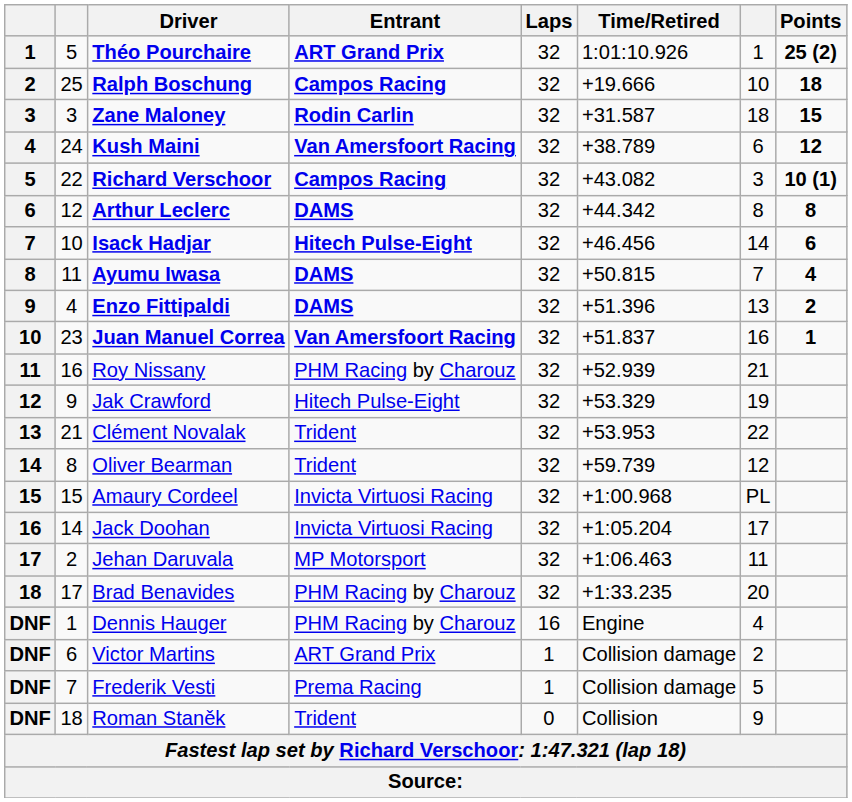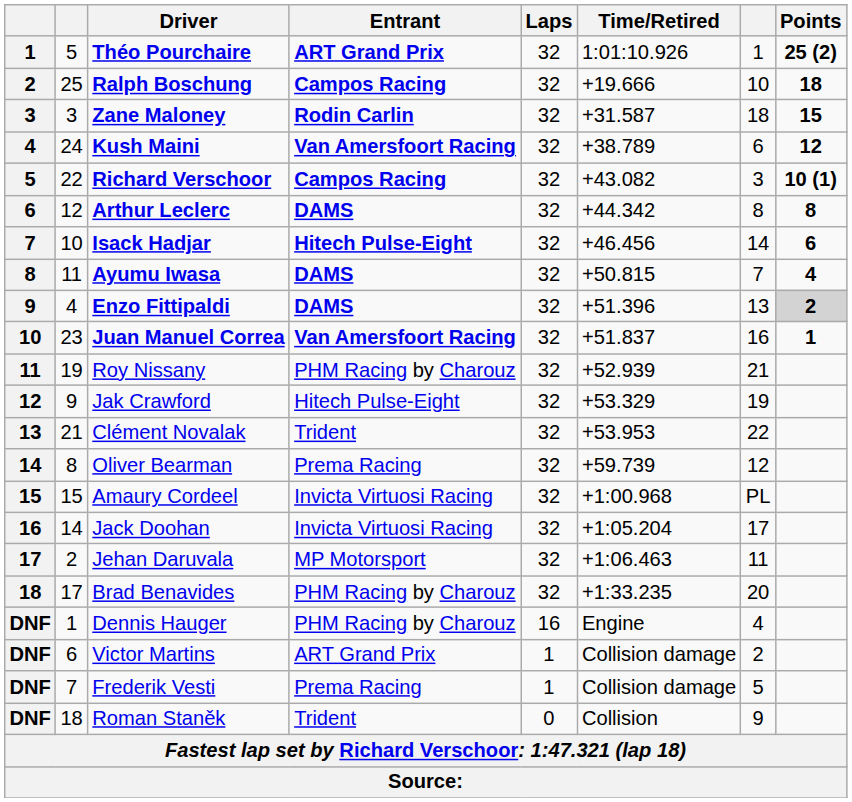Enzo Fittipaldi | Points: no background -> lightgrey background
Roy Nissany | column 2: 16 -> 19
Oliver Bearman | Entrant: Trident -> Prema Racing
